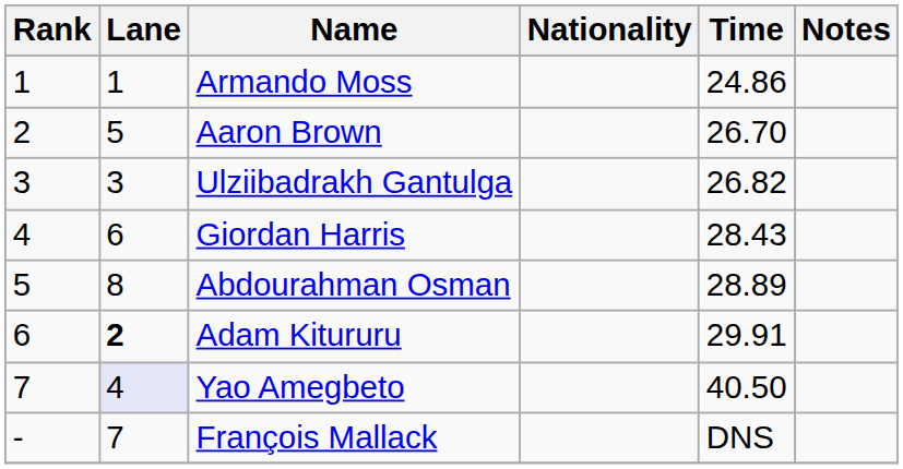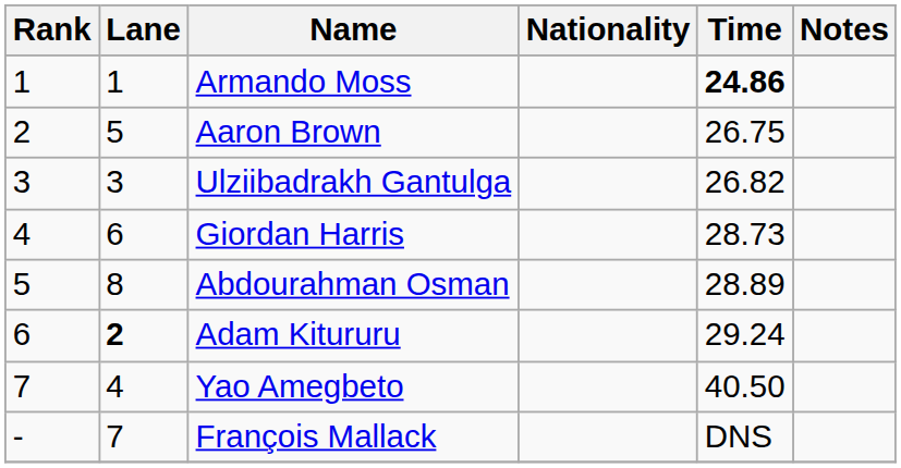Armando Moss | Time: normal -> bold
Aaron Brown | Time: 26.70 -> 26.75
Giordan Harris | Time: 28.43 -> 28.73
Adam Kitururu | Time: 29.91 -> 29.24
Yao Amegbeto | Lane: lavender background -> no background
